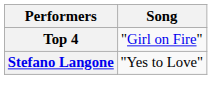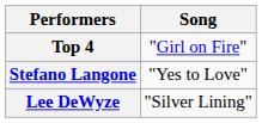+ row: Lee DeWyze | "Silver Lining"
